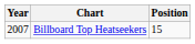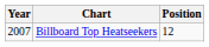Billboard Top Heatseekers | Position: 15 -> 12
